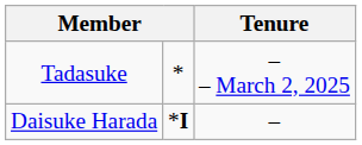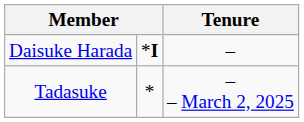rows swapped: Daisuke Harada <-> Tadasuke
